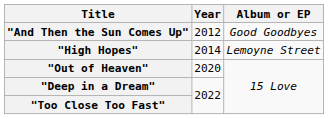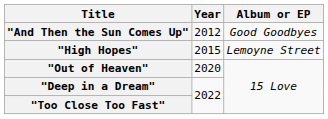"High Hopes" | Year: 2014 -> 2015
